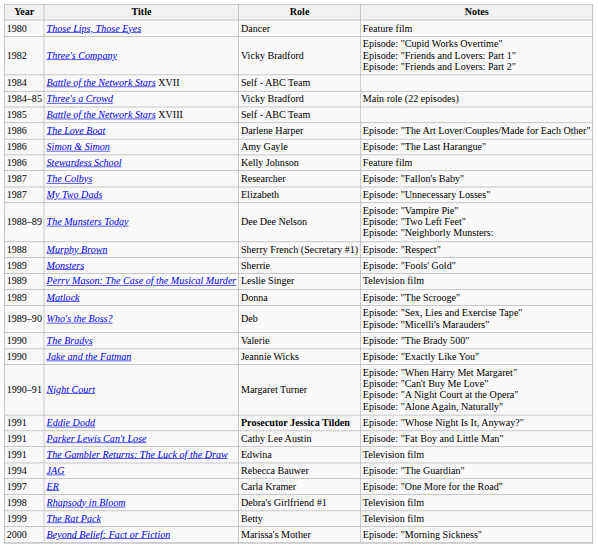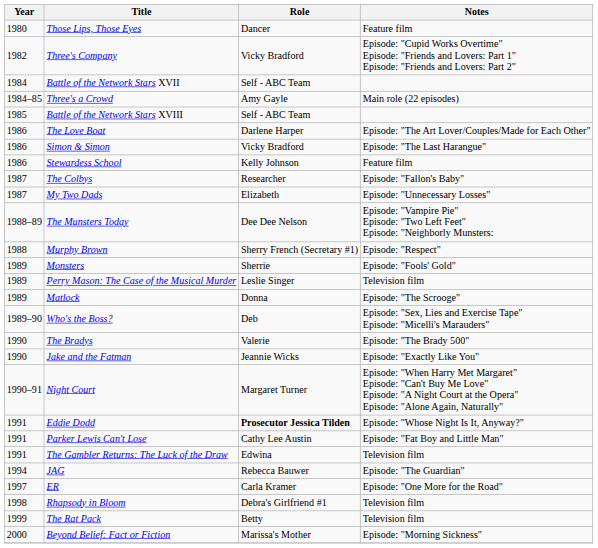Three's a Crowd | Role: Vicky Bradford -> Amy Gayle
Simon & Simon | Role: Amy Gayle -> Vicky Bradford
